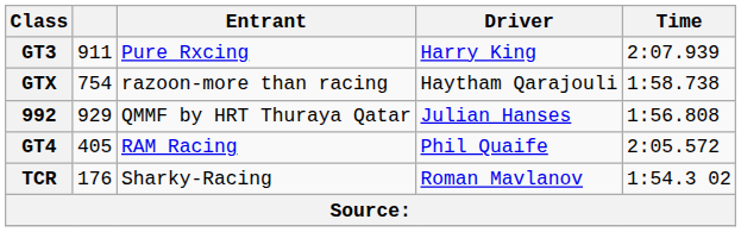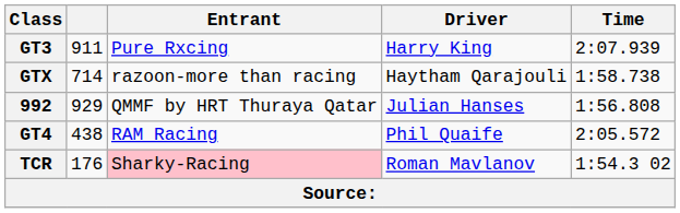GTX | column 2: 754 -> 714
GT4 | column 2: 405 -> 438
TCR | Entrant: no background -> pink background
